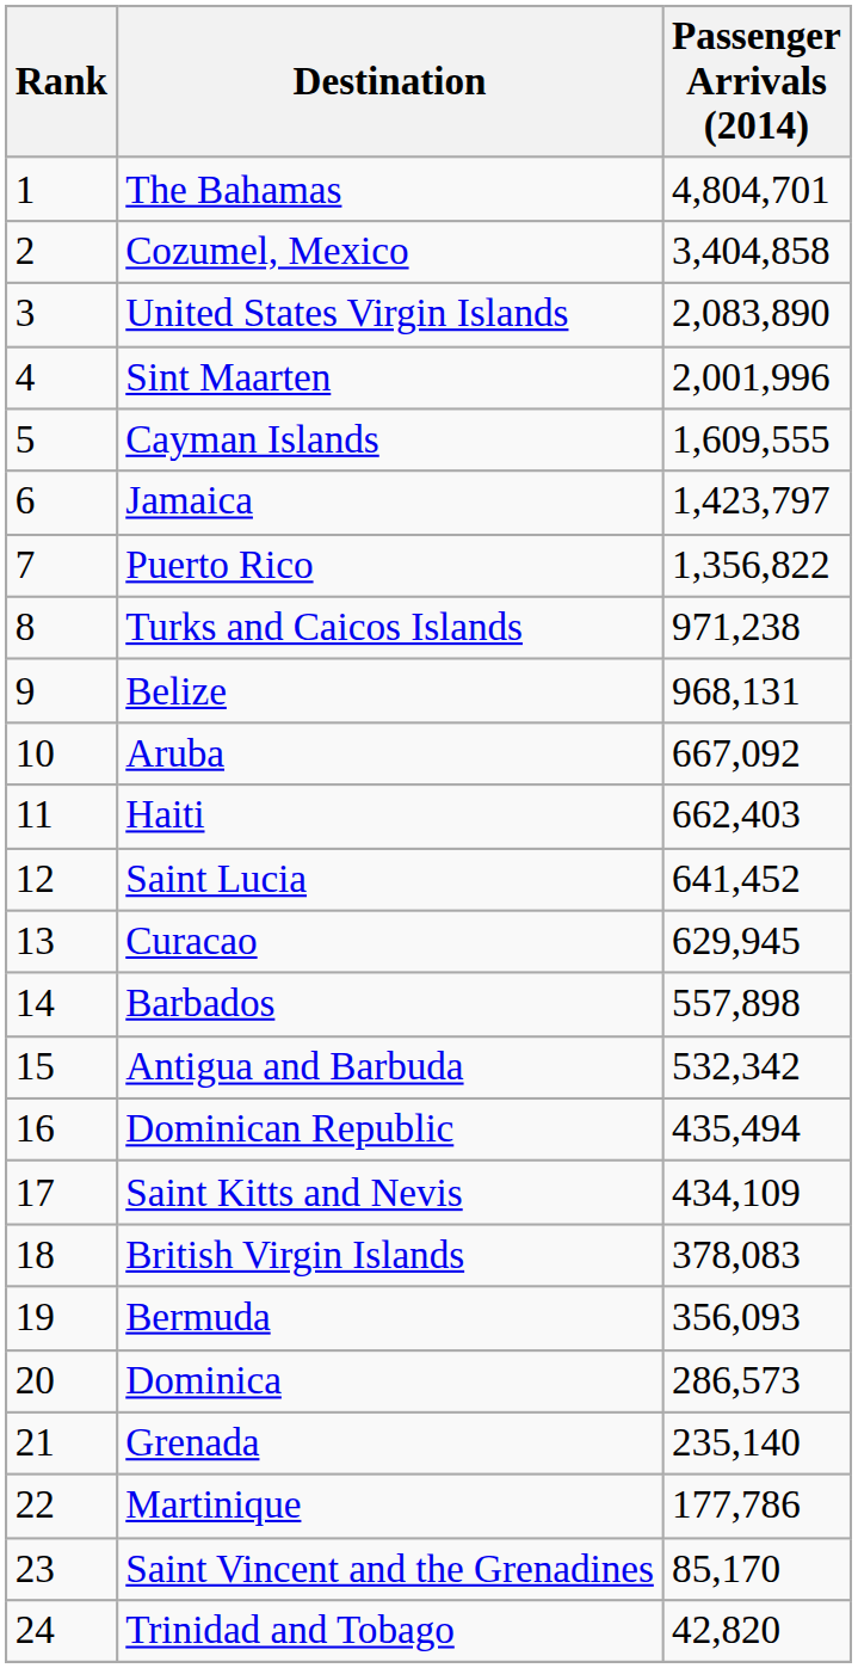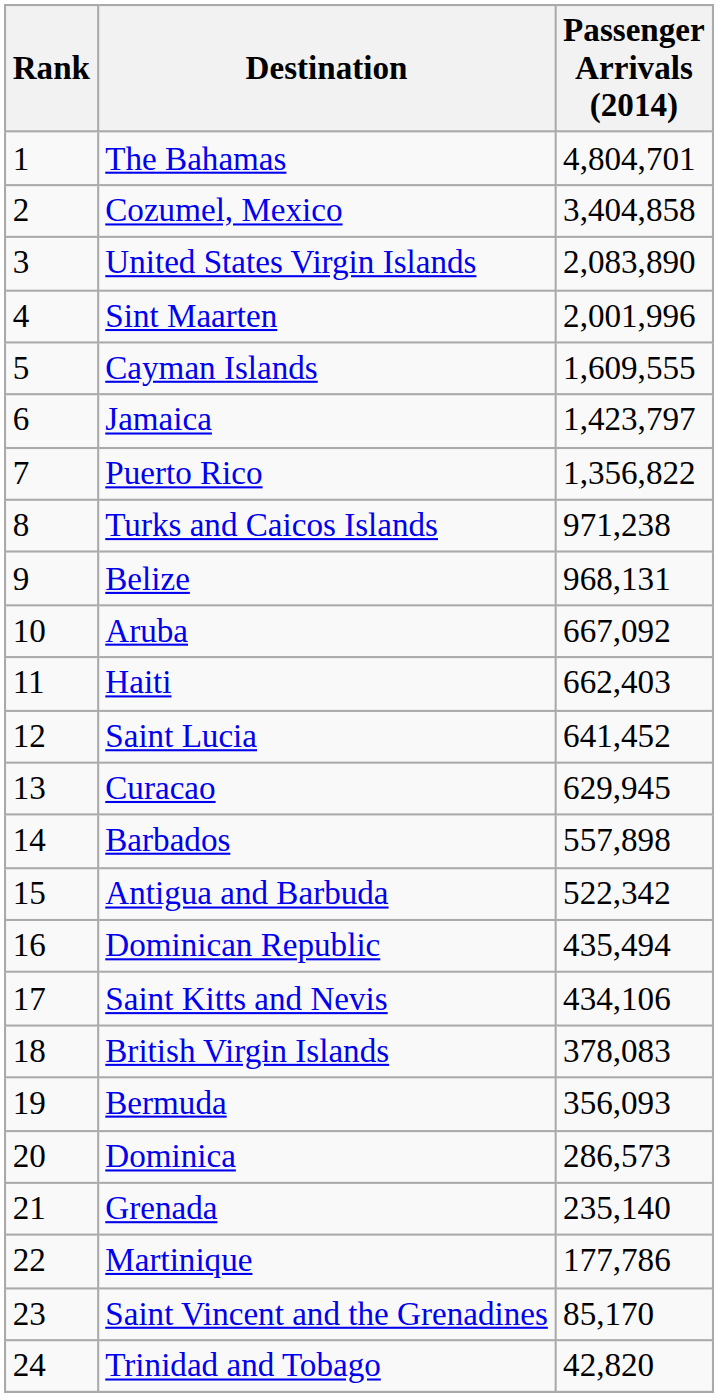Antigua and Barbuda | Passenger Arrivals (2014): 532,342 -> 522,342
Saint Kitts and Nevis | Passenger Arrivals (2014): 434,109 -> 434,106
